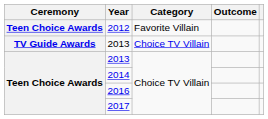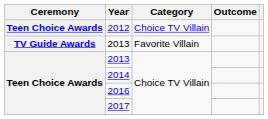2012 | Category: Favorite Villain -> Choice TV Villain
TV Guide Awards / 2013 | Category: Choice TV Villain -> Favorite Villain
